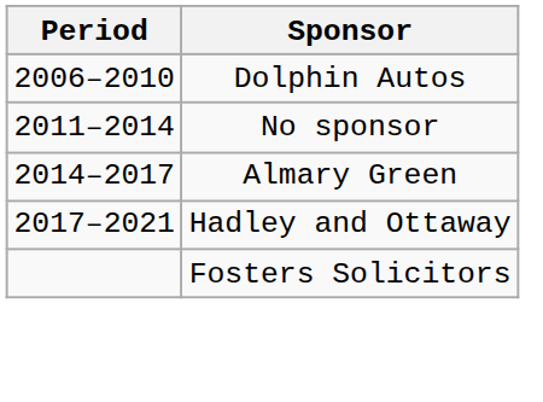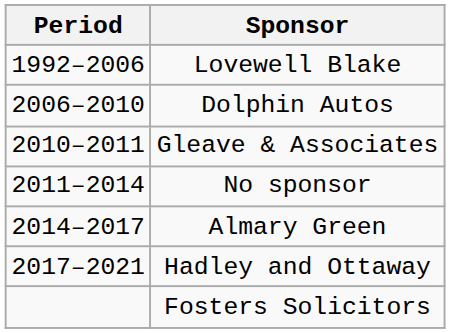+ row: 1992–2006 | Lovewell Blake
+ row: 2010–2011 | Gleave & Associates
